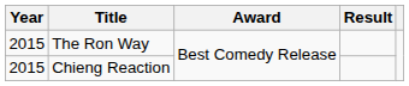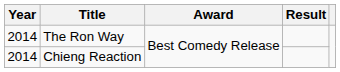The Ron Way | Year: 2015 -> 2014
Chieng Reaction | Year: 2015 -> 2014
